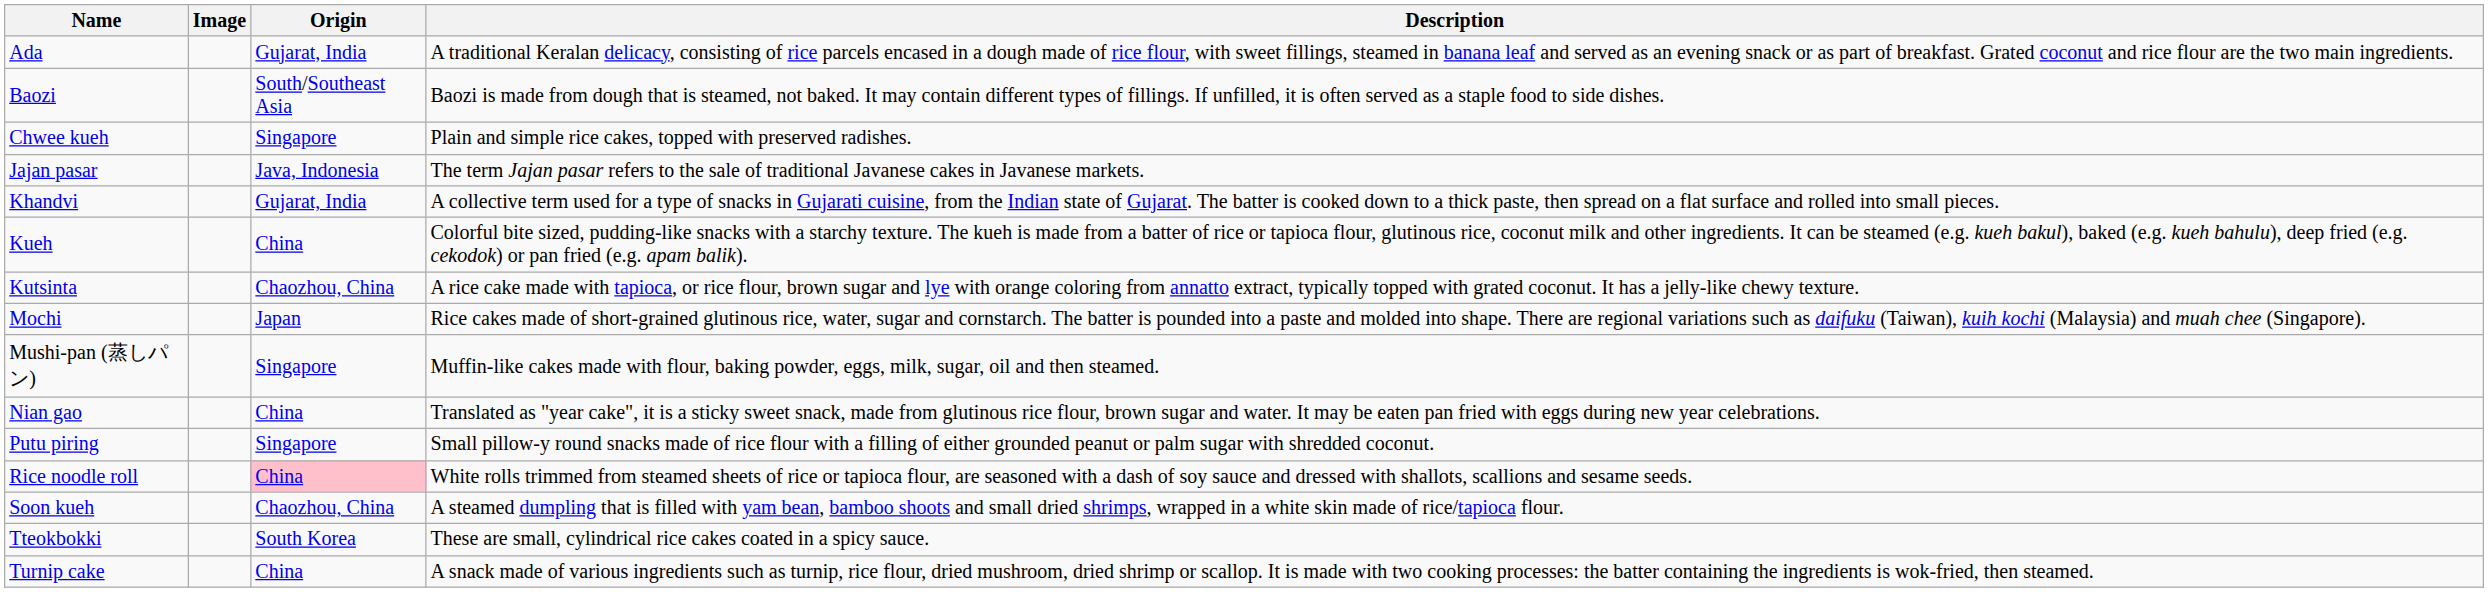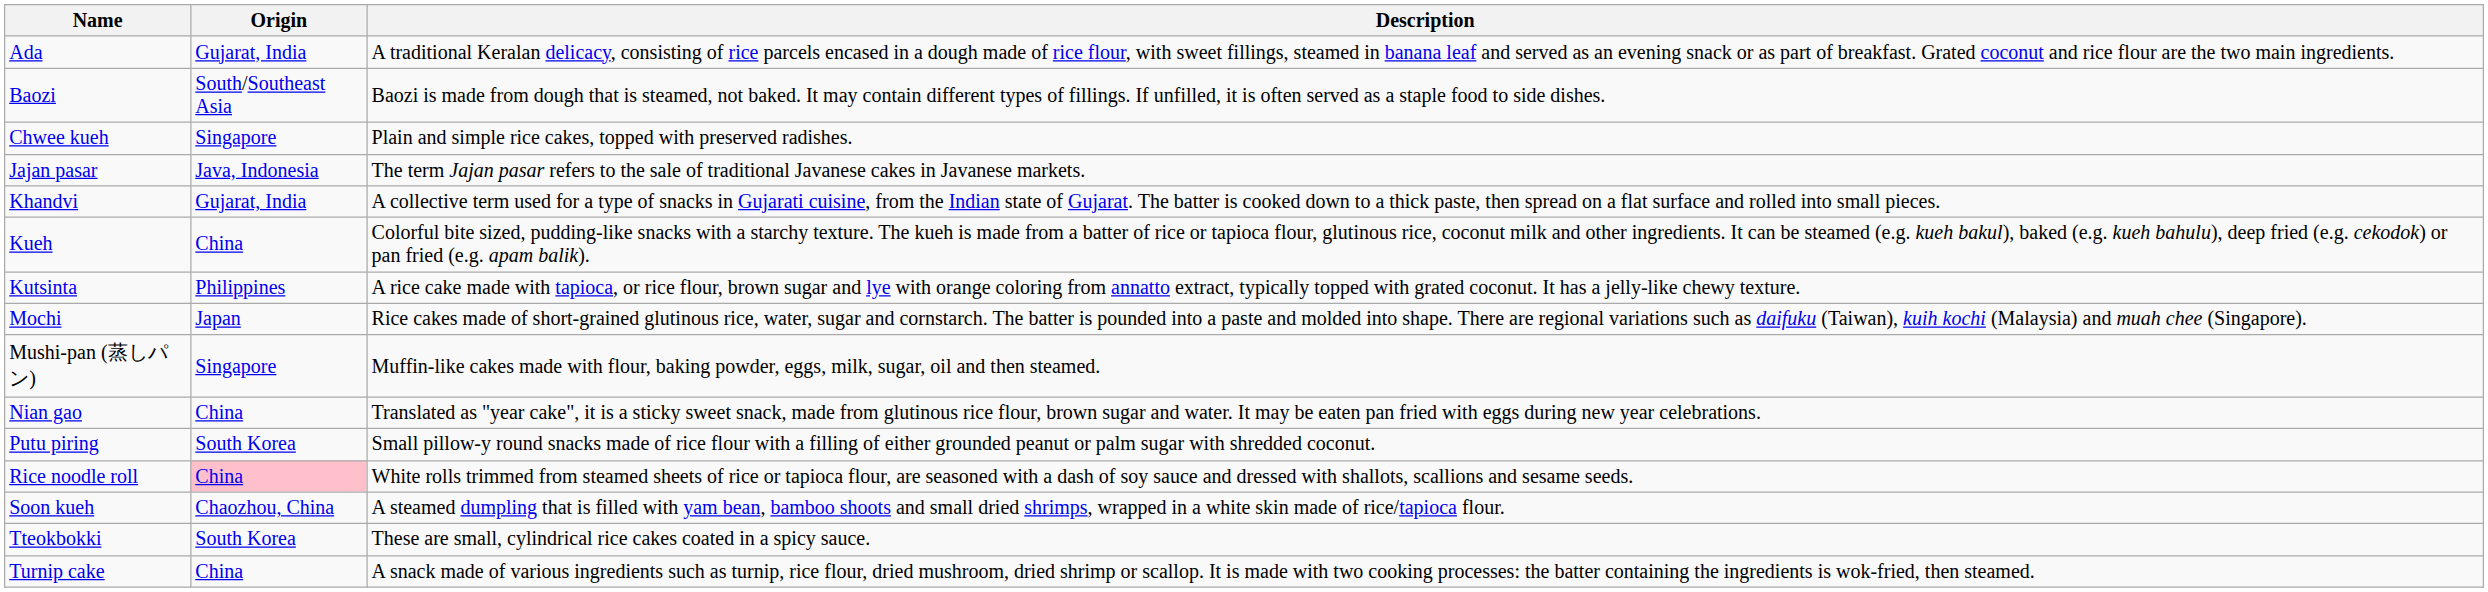- column: Image
Kutsinta | Origin: Chaozhou, China -> Philippines
Putu piring | Origin: Singapore -> South Korea
